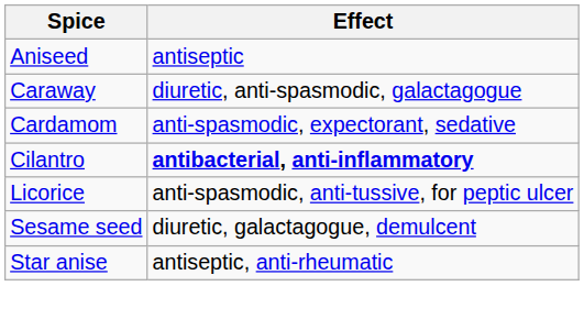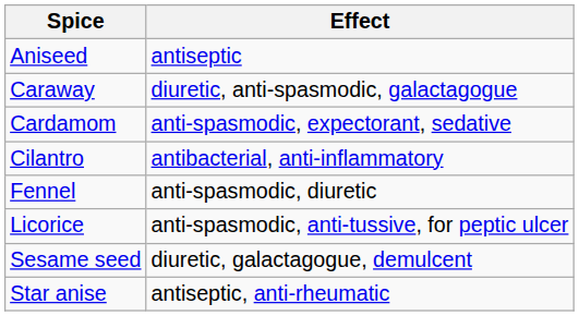Cilantro | Effect: bold -> normal
+ row: Fennel | anti-spasmodic, diuretic
